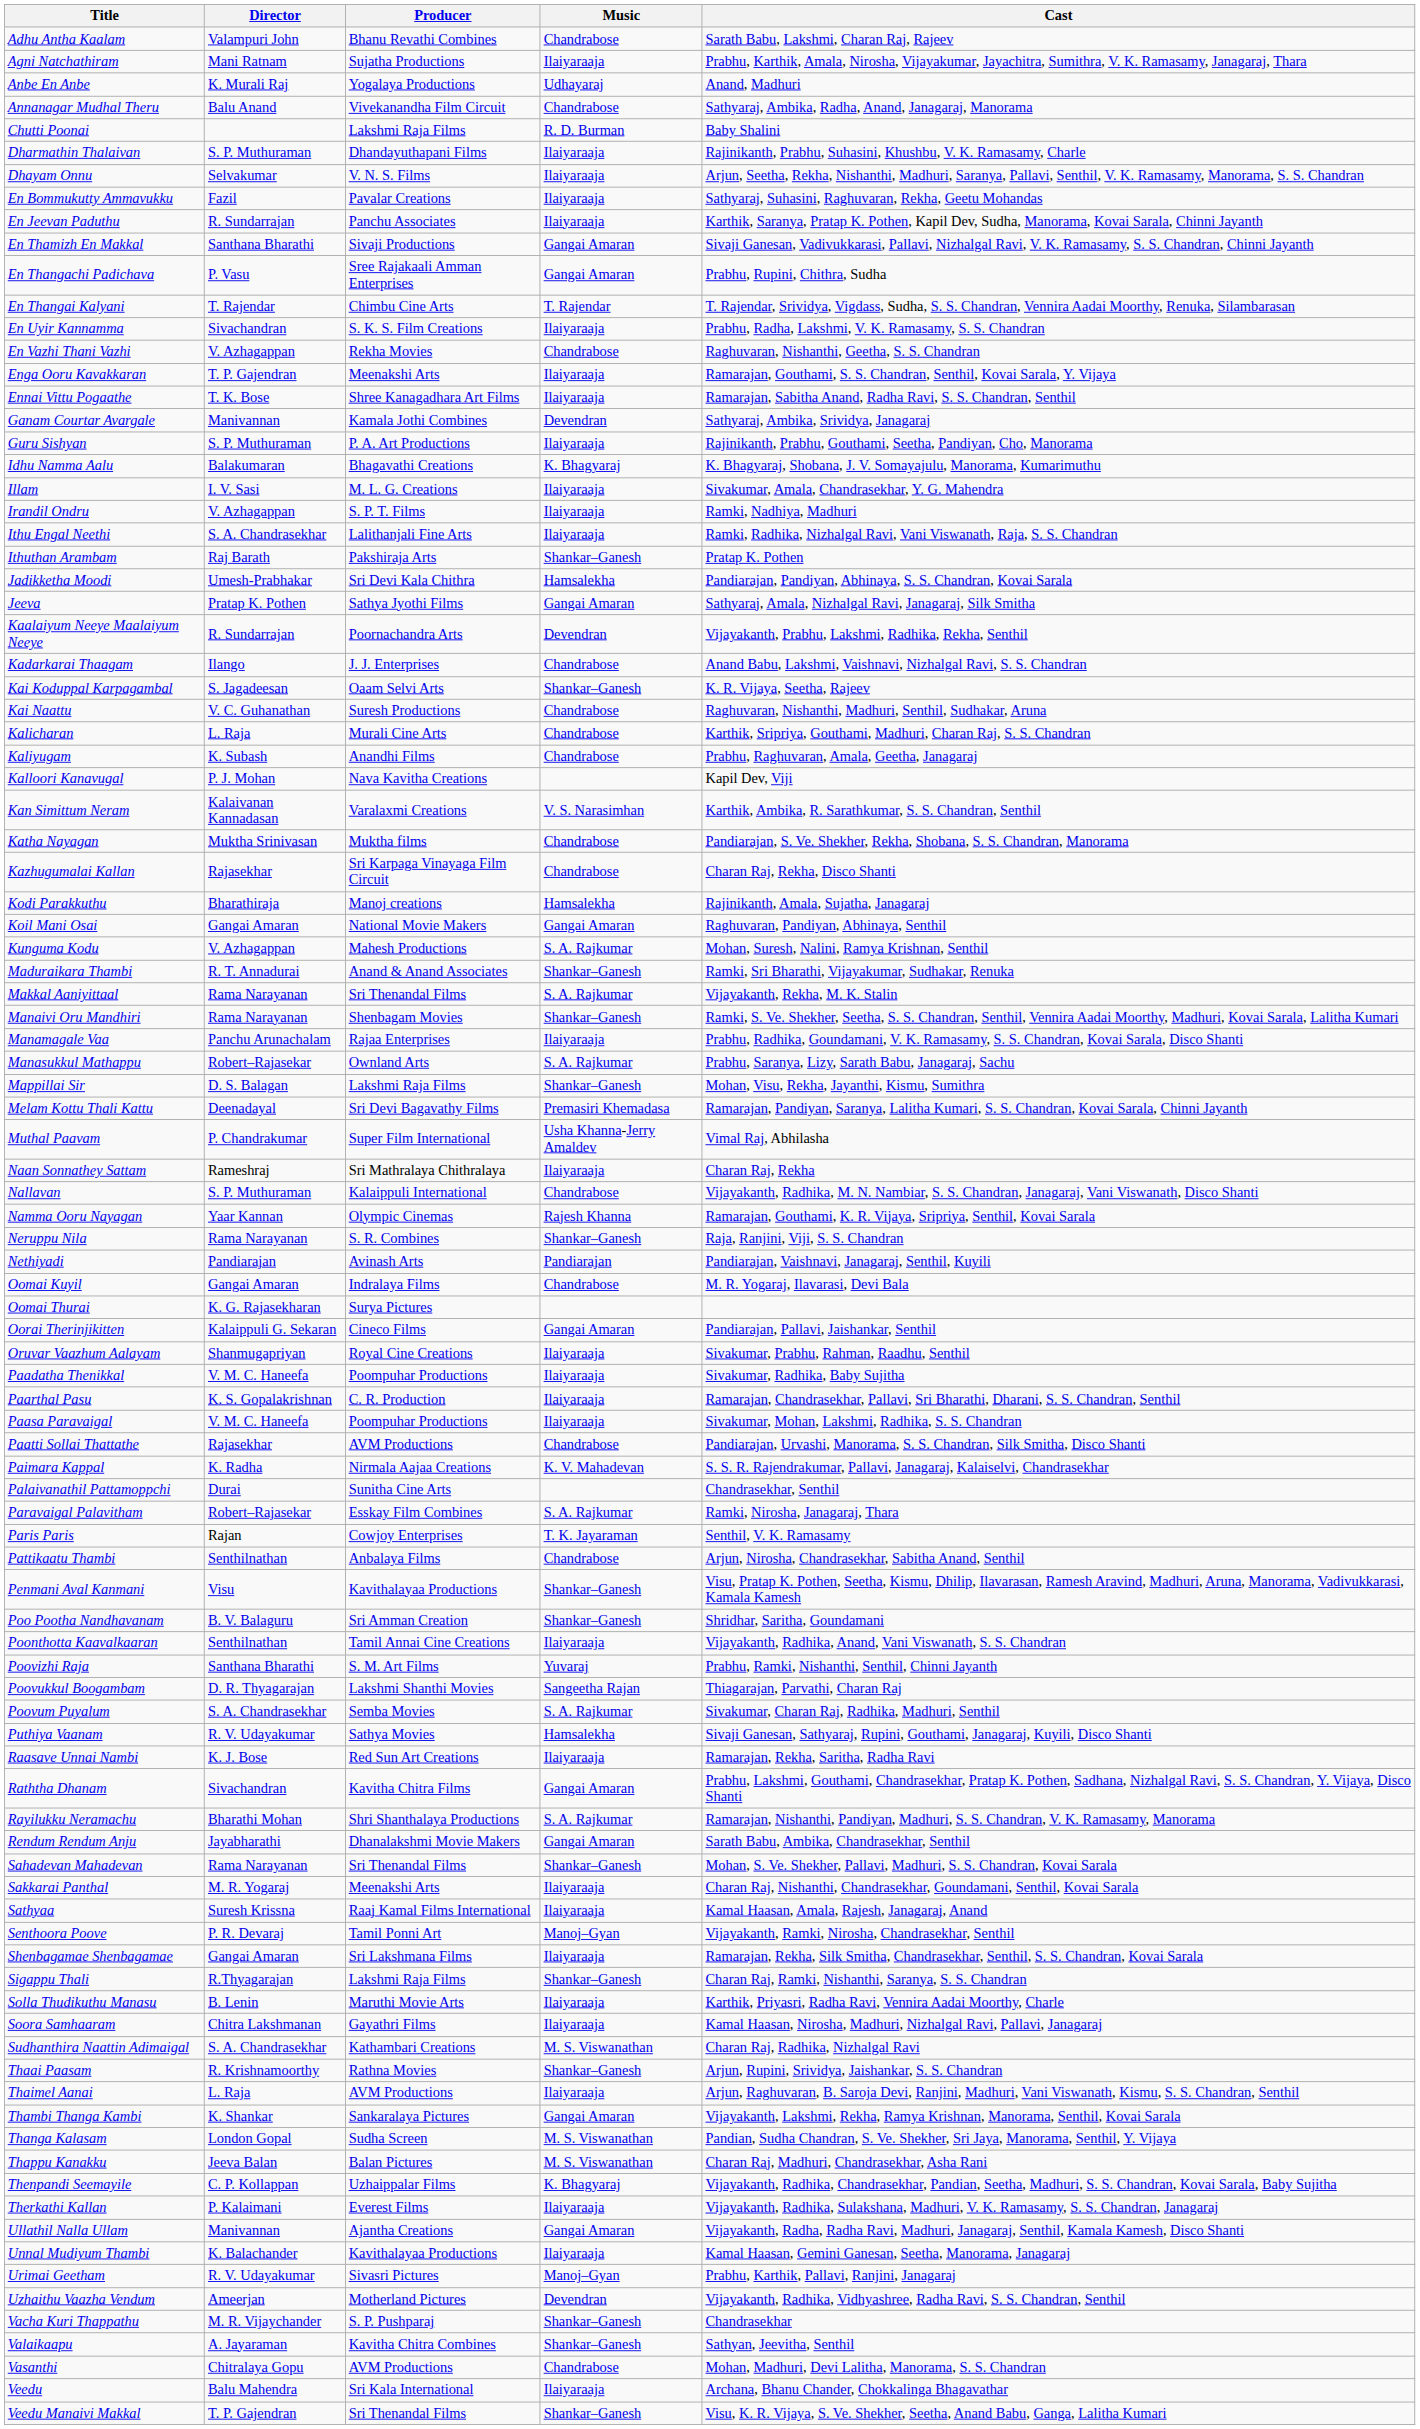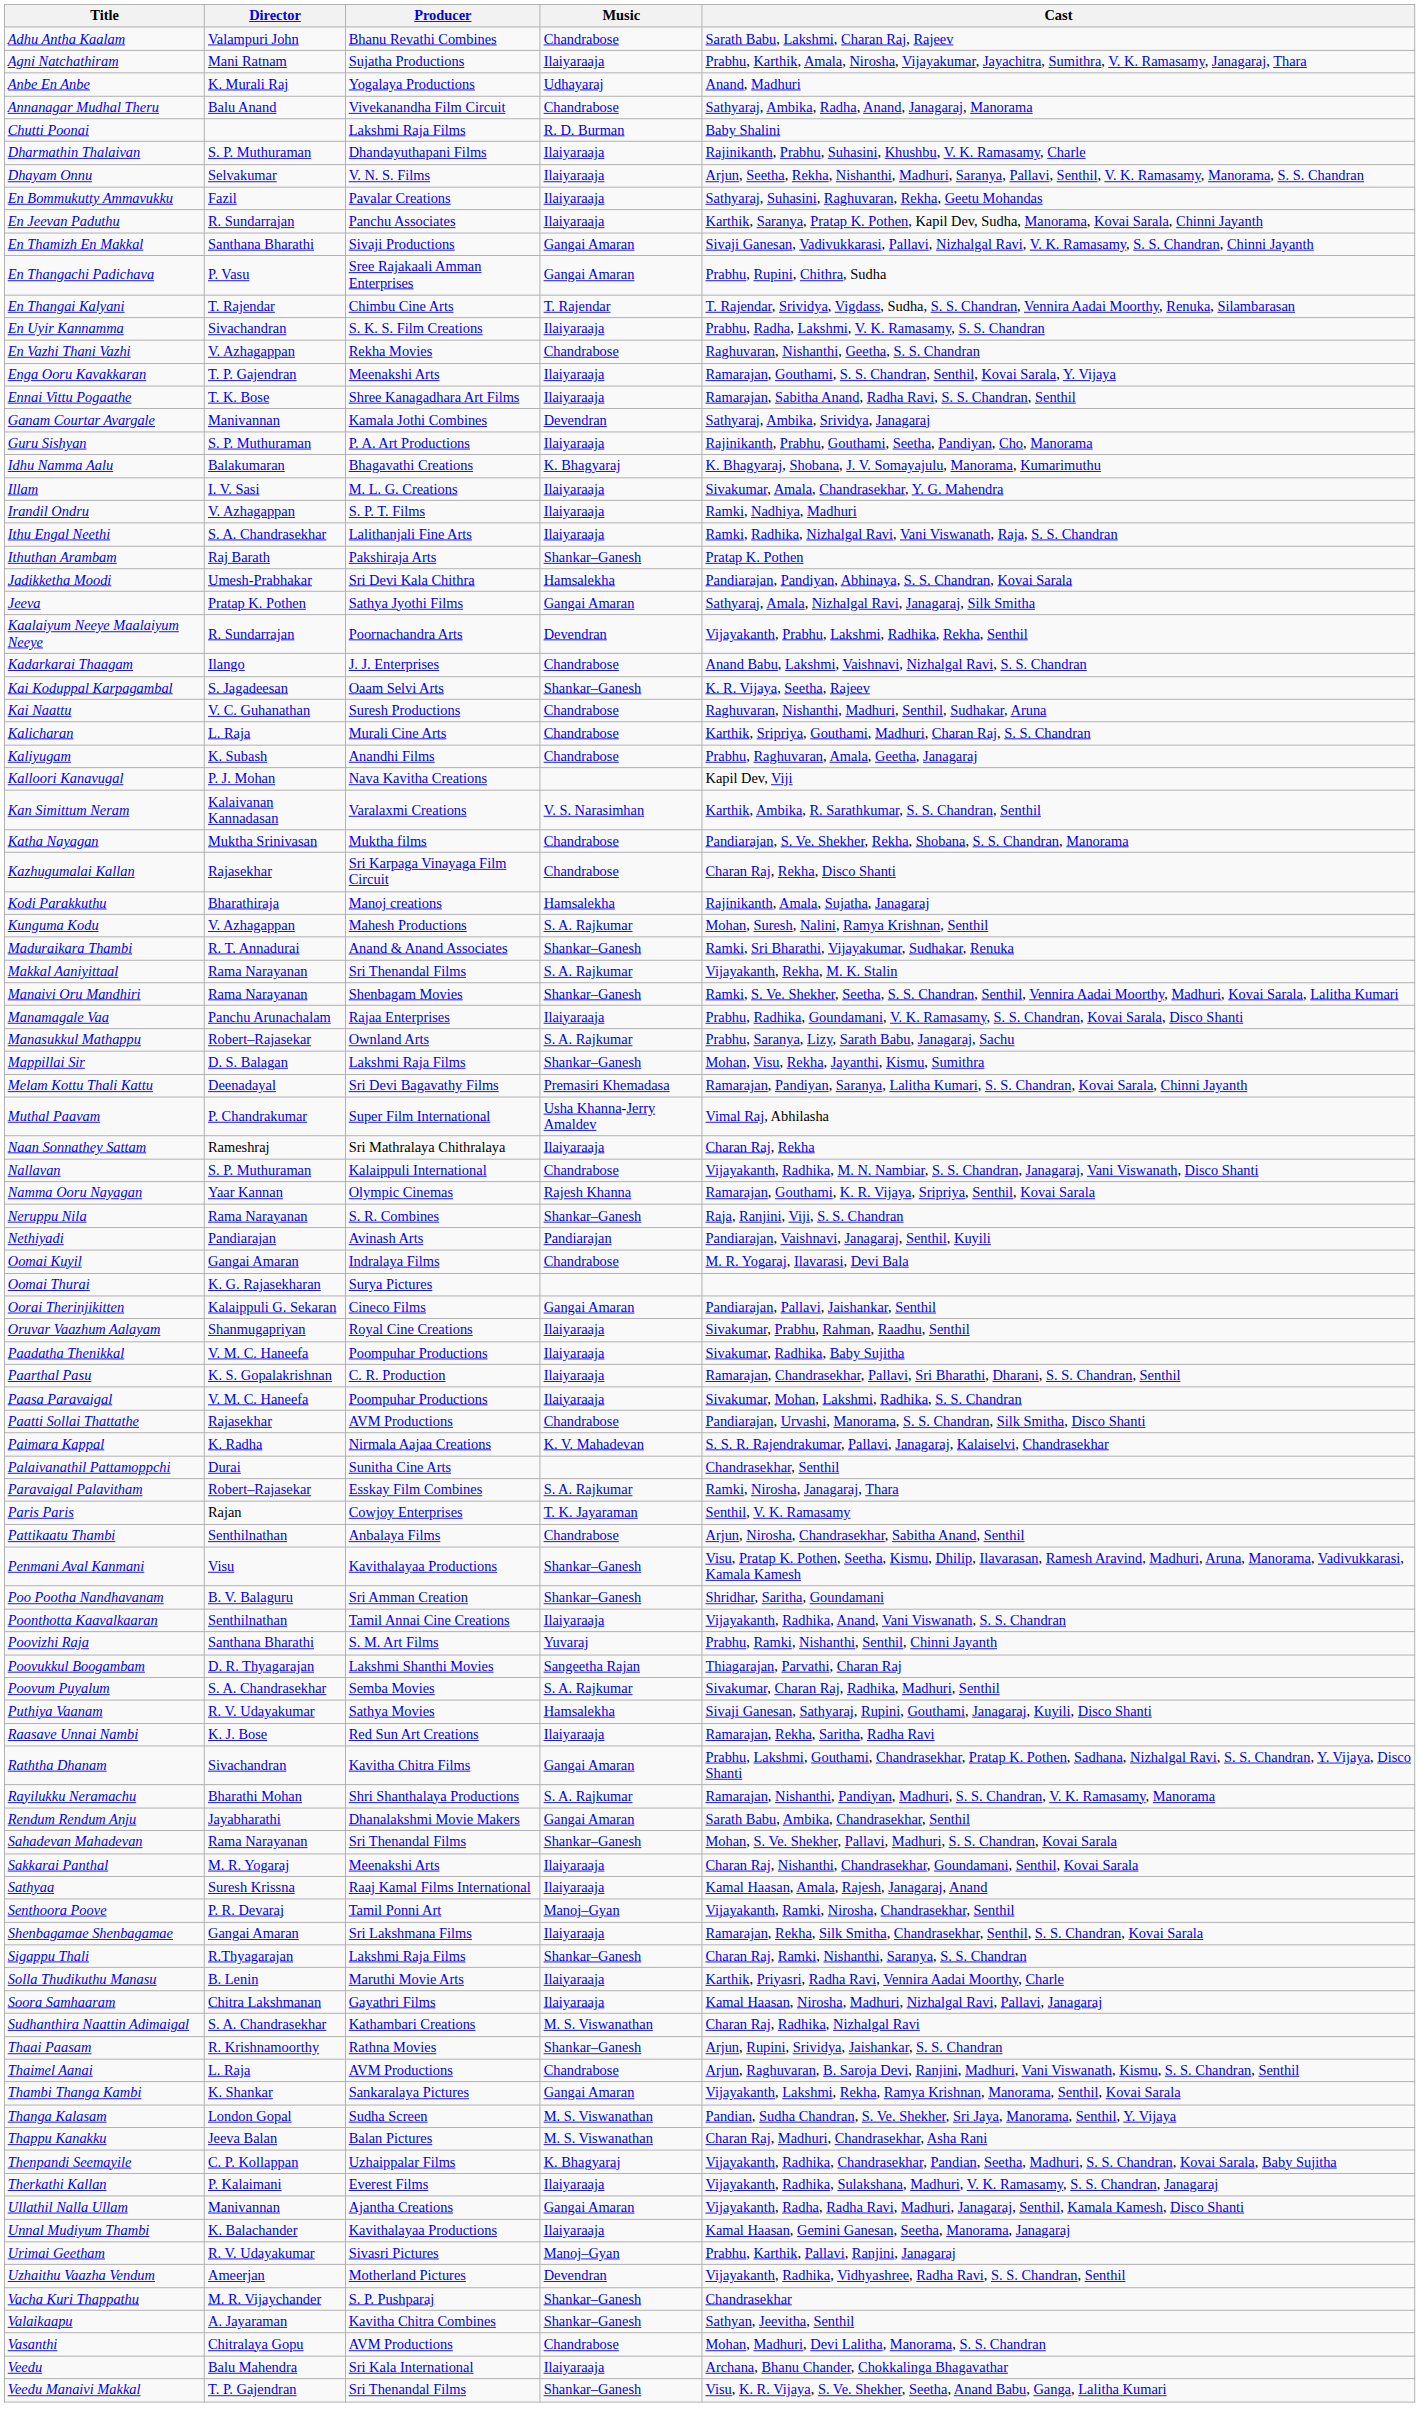- row: Koil Mani Osai | Gangai Amaran | National Movie Makers | Gangai Amaran | Raghuvaran, Pandiyan, Abhinaya, Senthil
Thaimel Aanai | Music: Ilaiyaraaja -> Chandrabose
